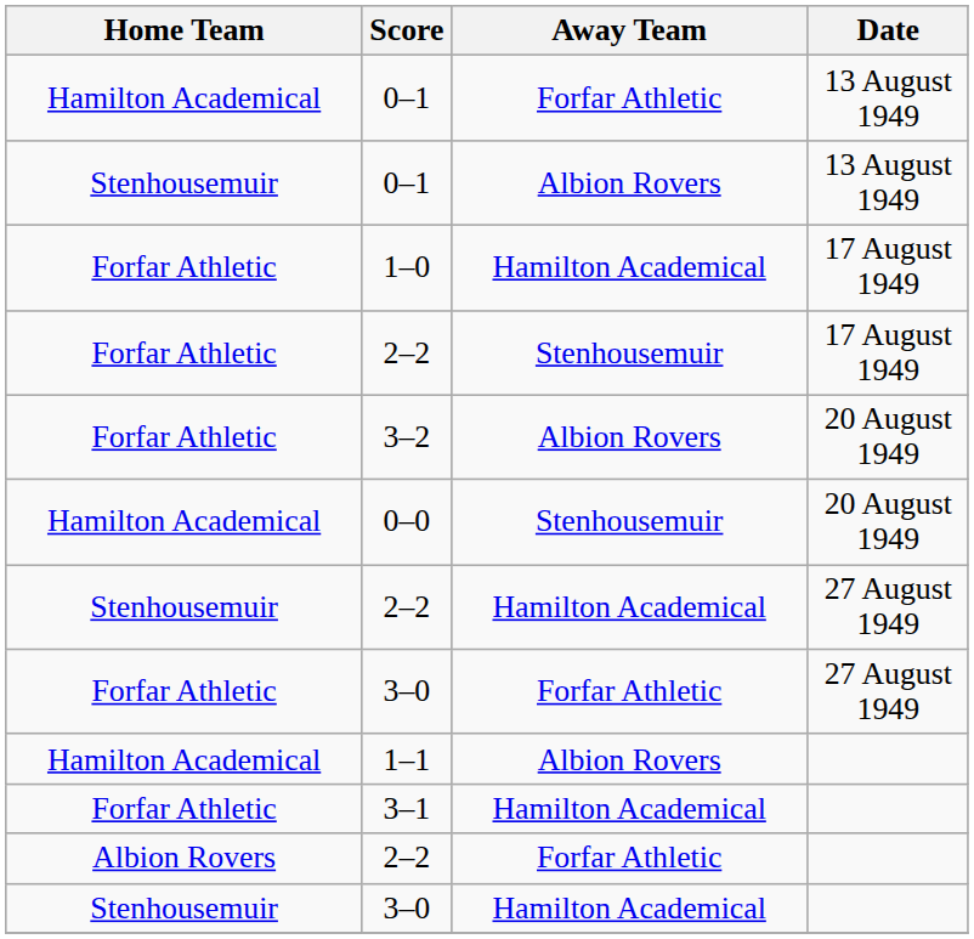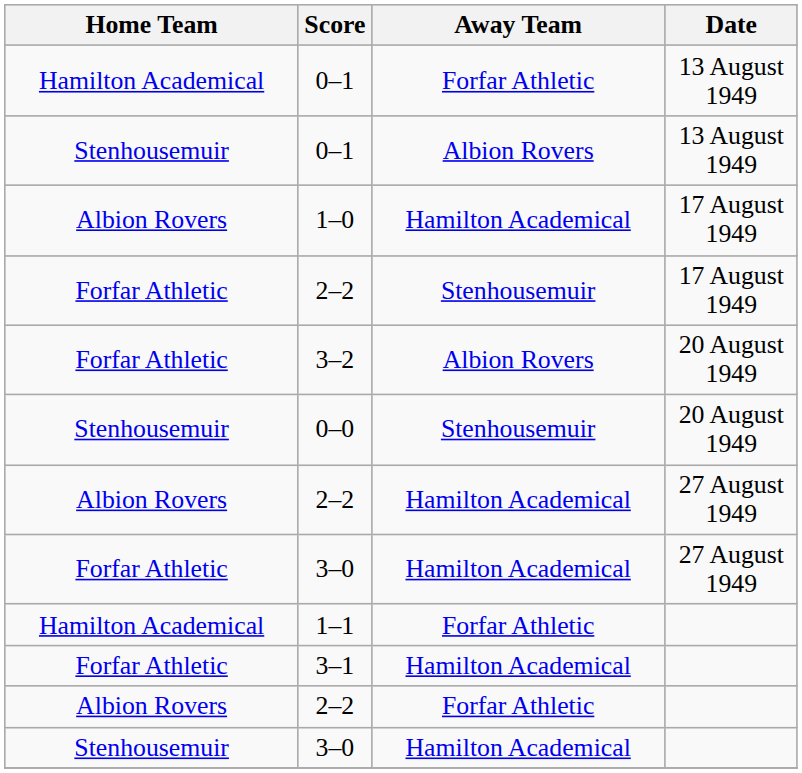1–0 | Home Team: Forfar Athletic -> Albion Rovers
0–0 | Home Team: Hamilton Academical -> Stenhousemuir
2–2 / 27 August 1949 | Home Team: Stenhousemuir -> Albion Rovers
3–0 / 27 August 1949 | Away Team: Forfar Athletic -> Hamilton Academical
1–1 | Away Team: Albion Rovers -> Forfar Athletic
